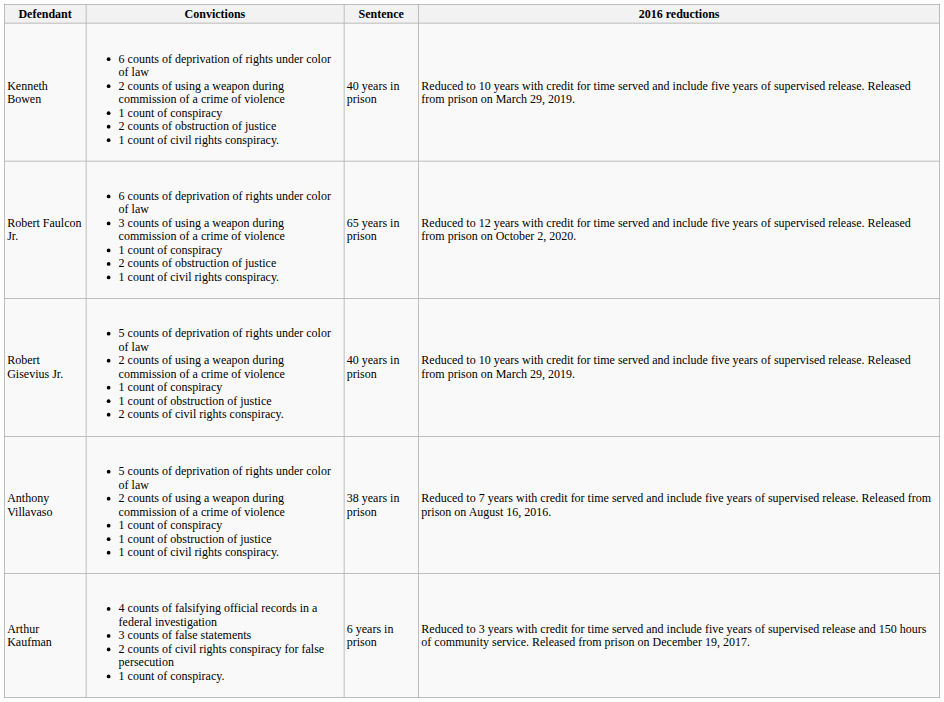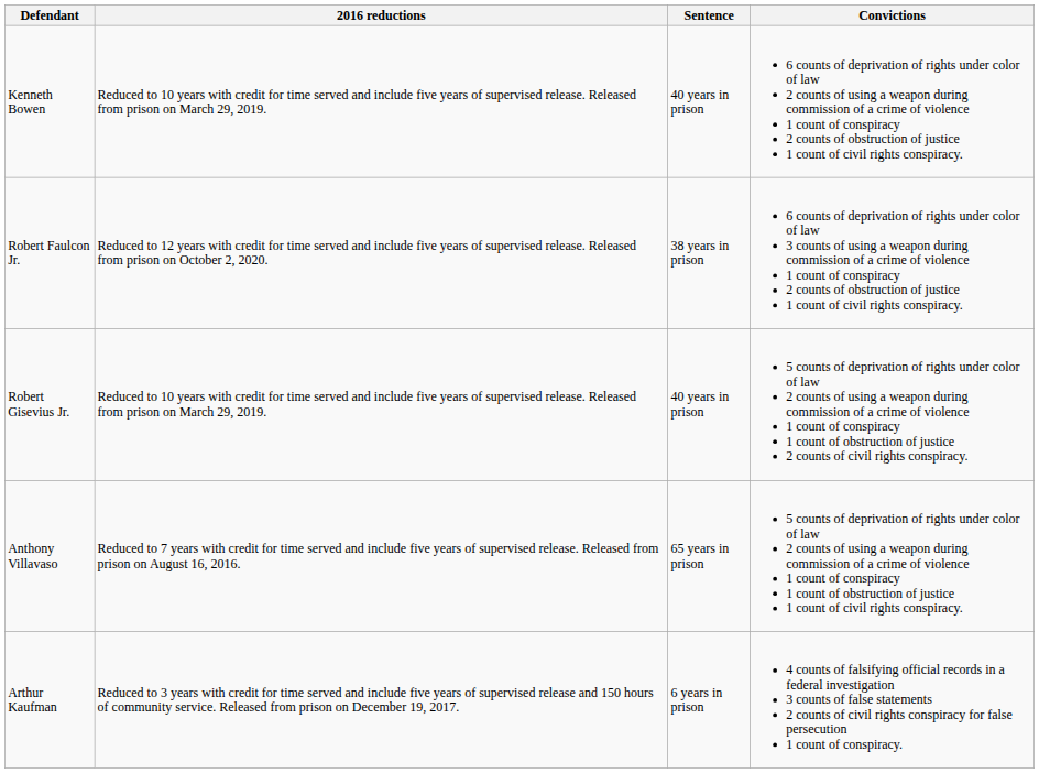columns swapped: Convictions <-> 2016 reductions
Robert Faulcon Jr. | Sentence: 65 years in prison -> 38 years in prison
Anthony Villavaso | Sentence: 38 years in prison -> 65 years in prison
